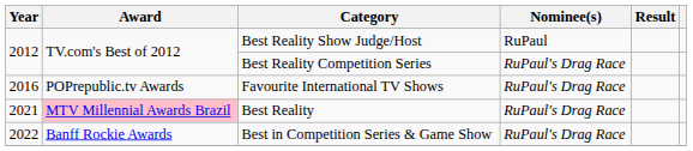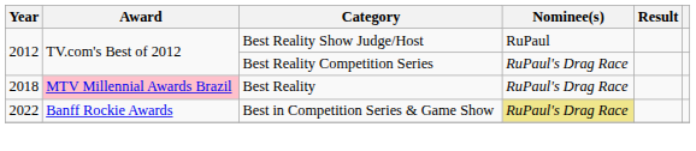- row: 2016 | POPrepublic.tv Awards | Favourite International TV Shows | RuPaul's Drag Race
Best Reality | Year: 2021 -> 2018
Best in Competition Series & Game Show | Nominee(s): no background -> khaki background
